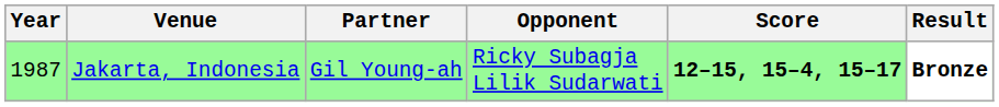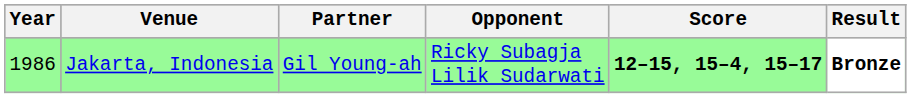Jakarta, Indonesia | Year: 1987 -> 1986
